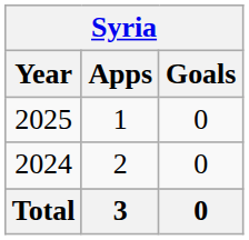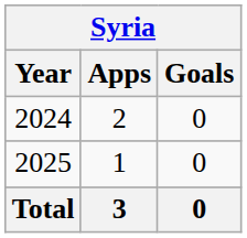rows swapped: 2024 <-> 2025
